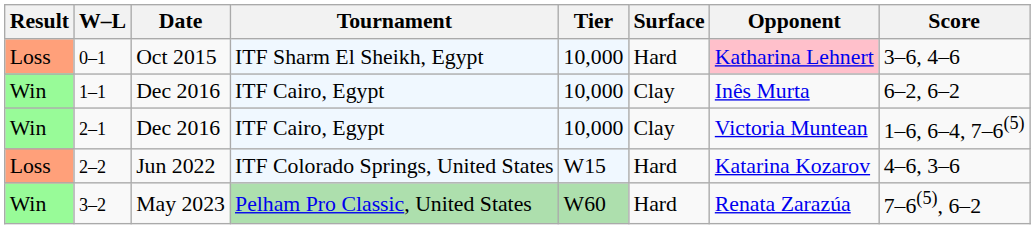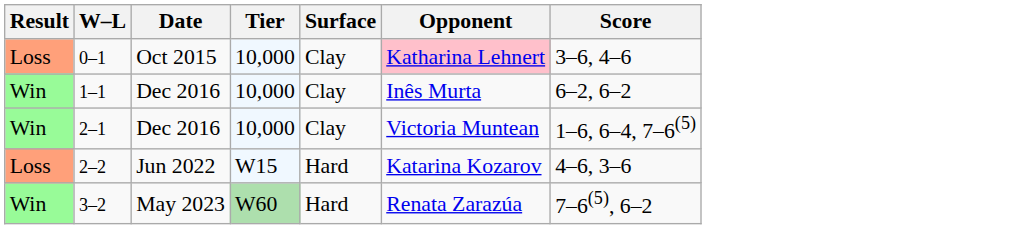- column: Tournament | ITF Sharm El Sheikh, Egypt | ITF Cairo, Egypt | ITF Cairo, Egypt | ITF Colorado Springs, United States | Pelham Pro Classic, United States
0–1 | Surface: Hard -> Clay
